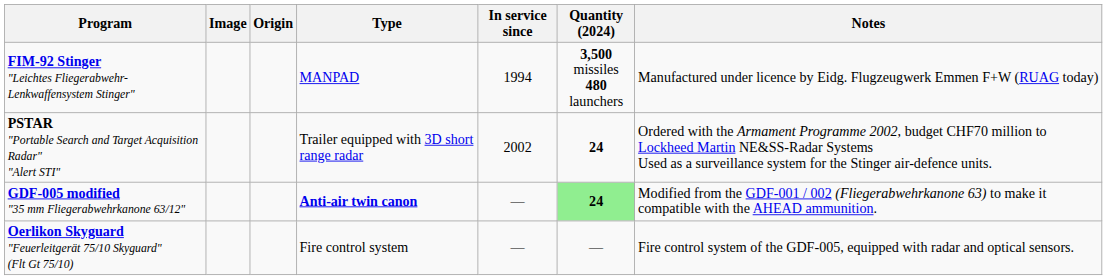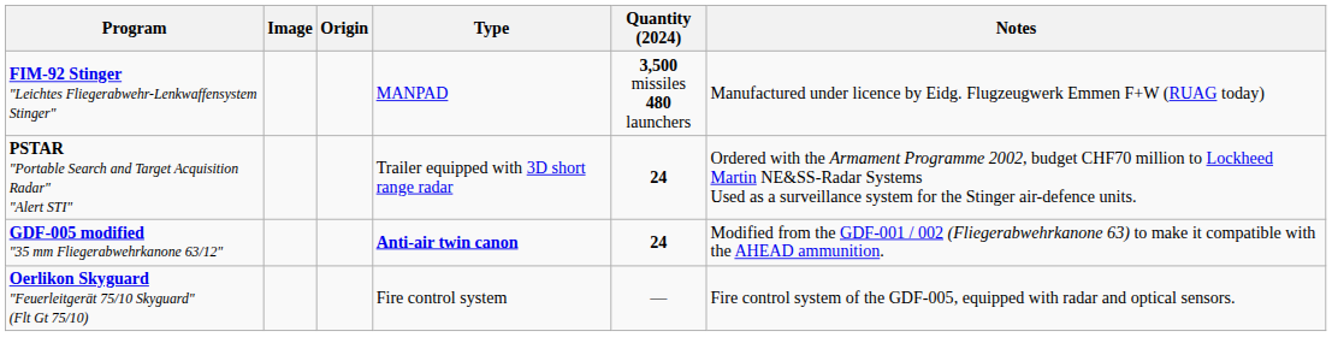- column: In service since | 1994 | 2002 | ― | ―
GDF-005 modified "35 mm Fliegerabwehrkanone 63/12" | Quantity (2024): lightgreen background -> no background
